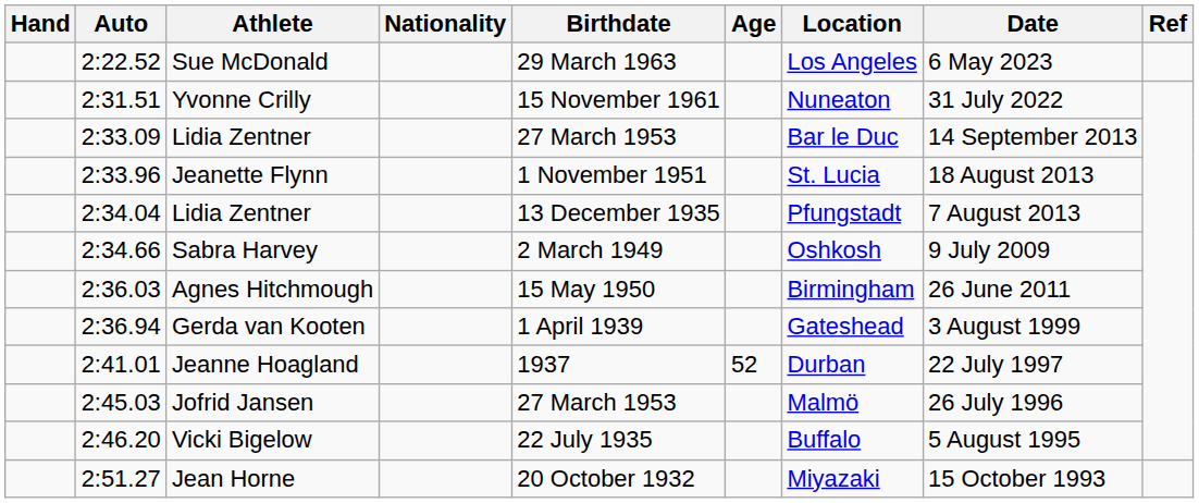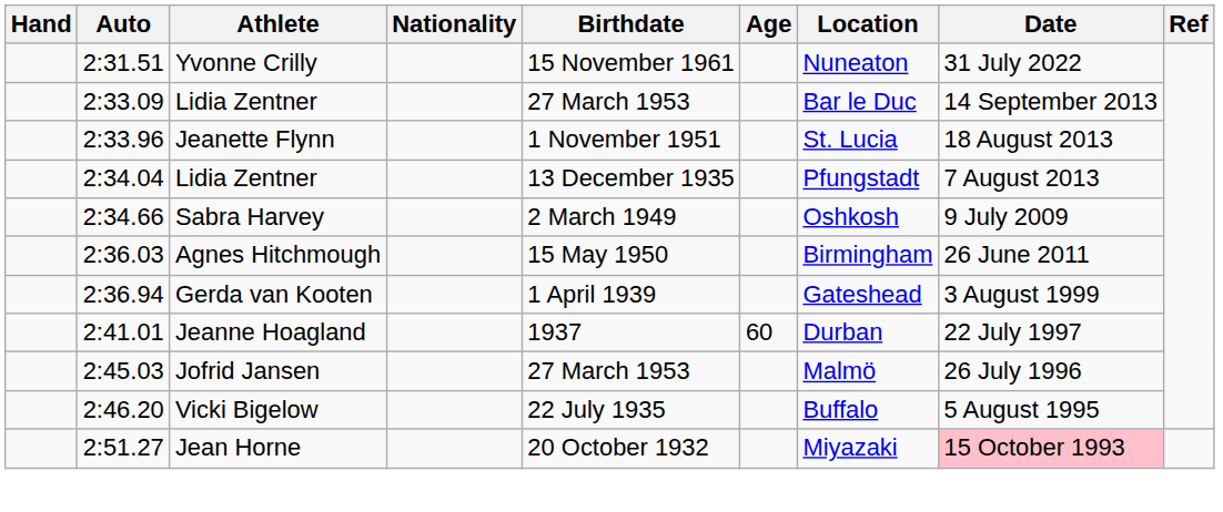- row: 2:22.52 | Sue McDonald | 29 March 1963 | Los Angeles | 6 May 2023
Jeanne Hoagland | Age: 52 -> 60
Jean Horne | Date: no background -> pink background
